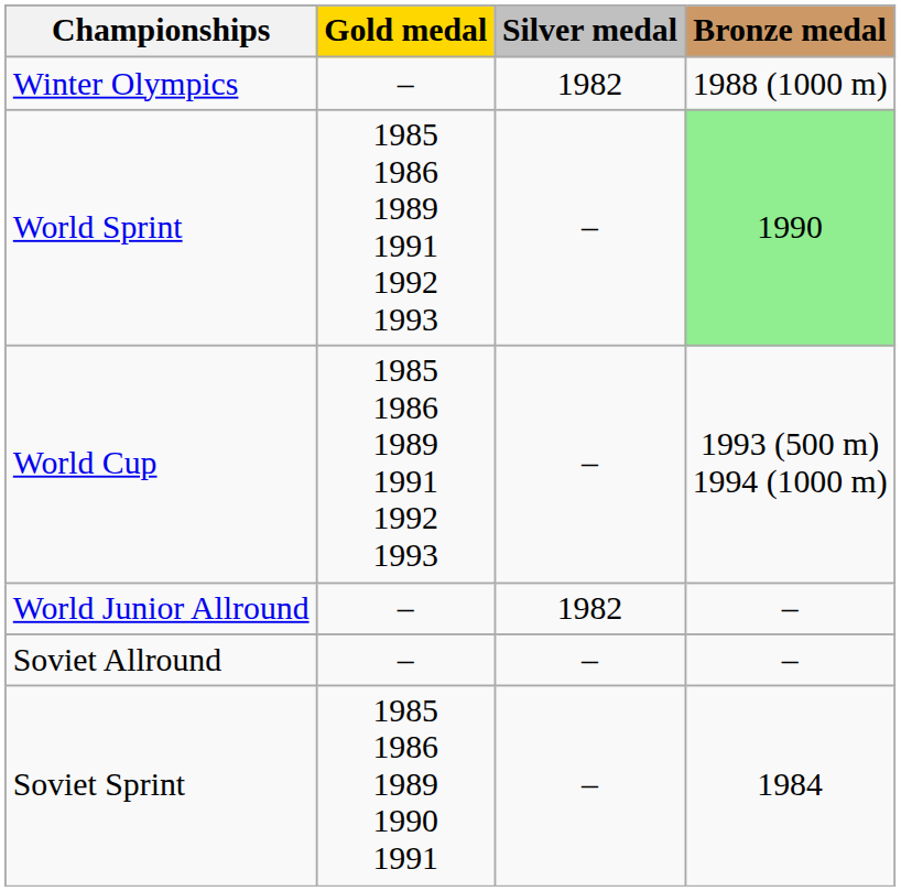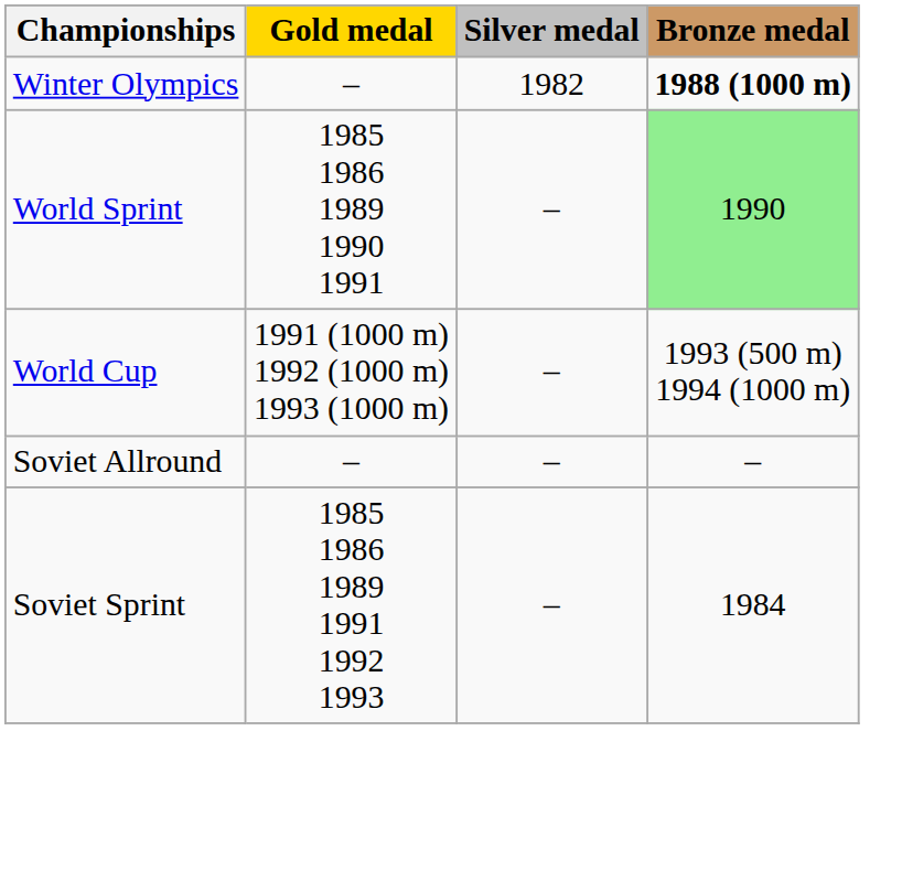Winter Olympics | Bronze medal: normal -> bold
World Sprint | Gold medal: 1985 1986 1989 1991 1992 1993 -> 1985 1986 1989 1990 1991
World Cup | Gold medal: 1985 1986 1989 1991 1992 1993 -> 1991 (1000 m) 1992 (1000 m) 1993 (1000 m)
- row: World Junior Allround | – | 1982 | –
Soviet Sprint | Gold medal: 1985 1986 1989 1990 1991 -> 1985 1986 1989 1991 1992 1993
